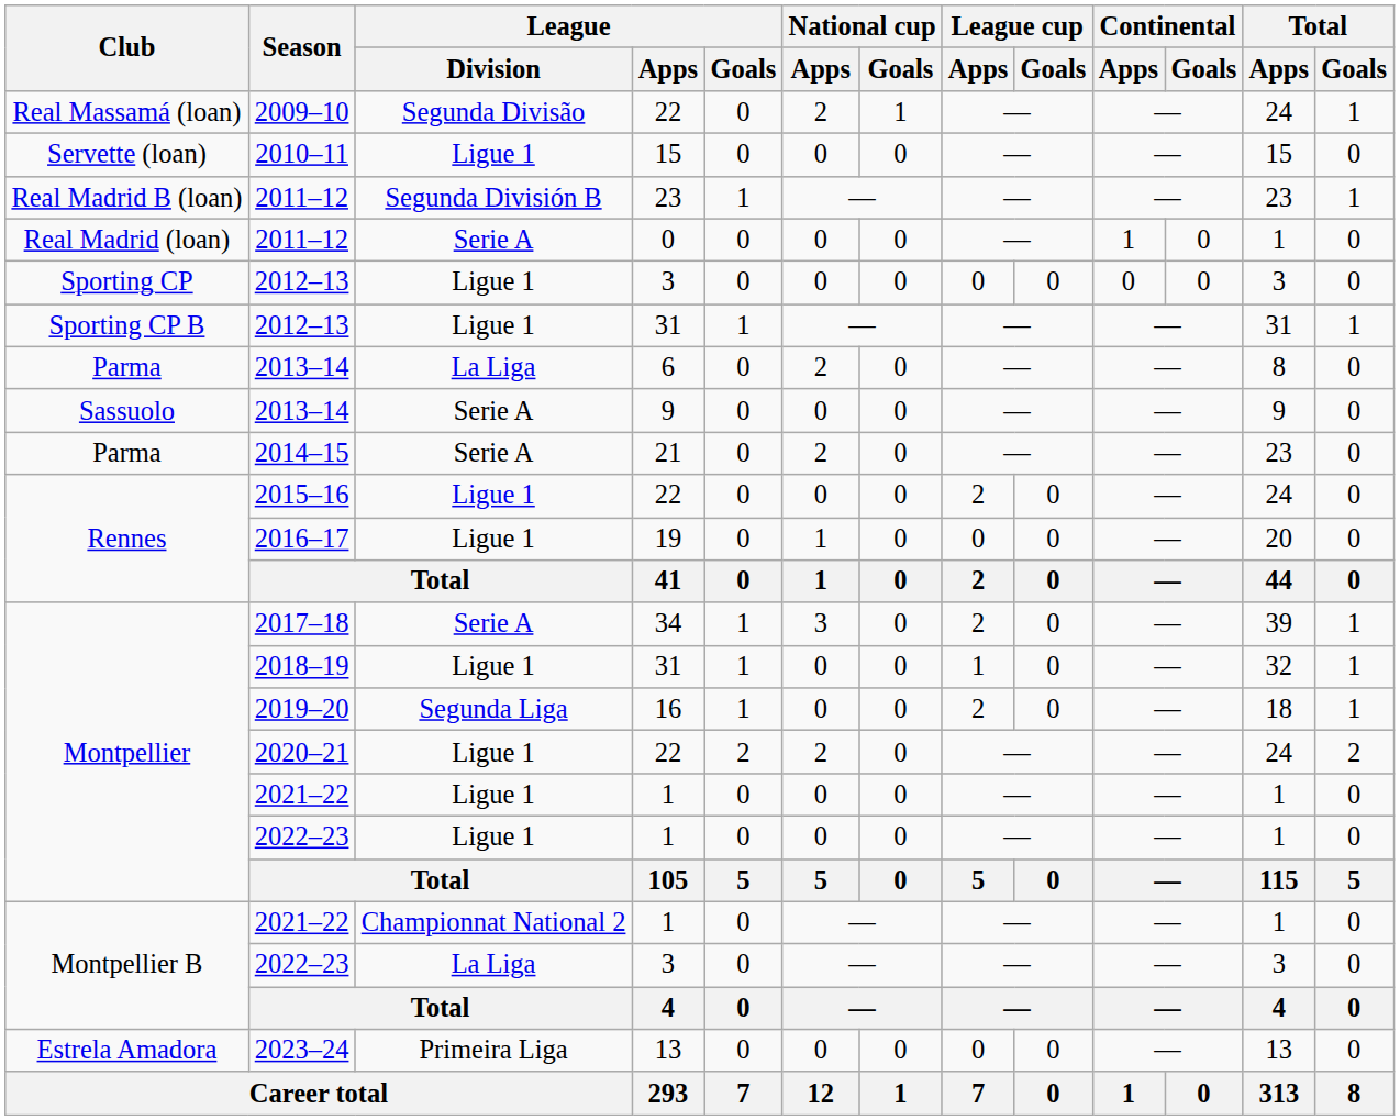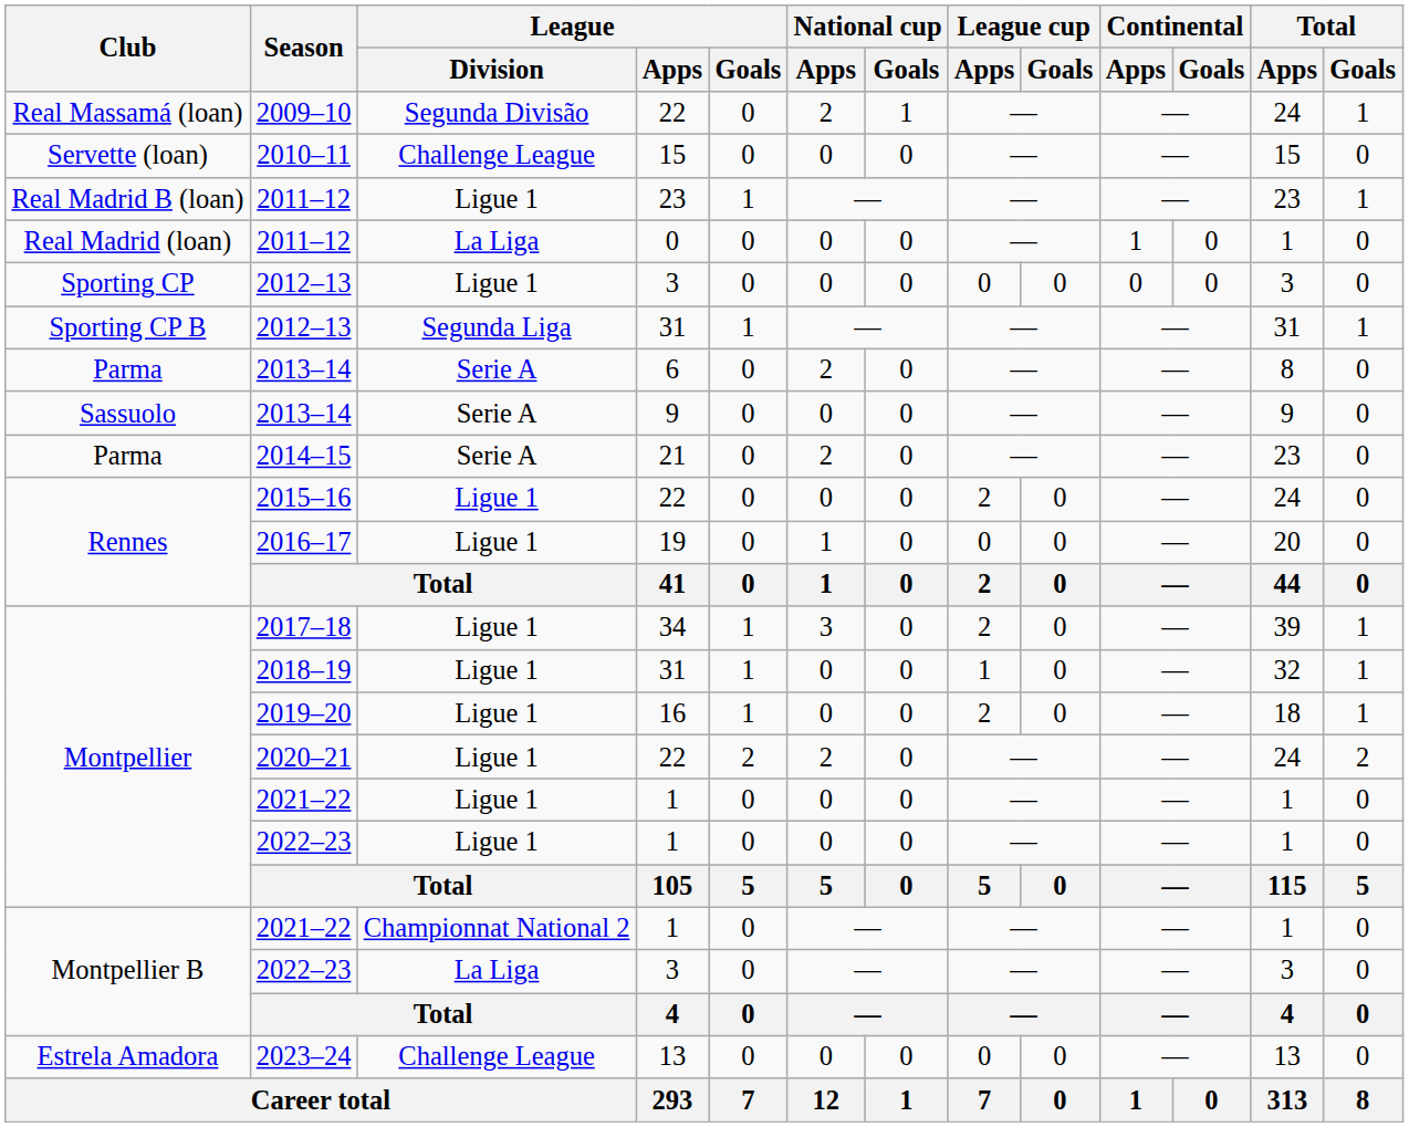2010–11 | League / Division: Ligue 1 -> Challenge League
Real Madrid B (loan) / 2011–12 | League / Division: Segunda División B -> Ligue 1
Real Madrid (loan) / 2011–12 | League / Division: Serie A -> La Liga
Sporting CP B / 2012–13 | League / Division: Ligue 1 -> Segunda Liga
Parma / 2013–14 | League / Division: La Liga -> Serie A
2017–18 | League / Division: Serie A -> Ligue 1
2019–20 | League / Division: Segunda Liga -> Ligue 1
2023–24 | League / Division: Primeira Liga -> Challenge League
